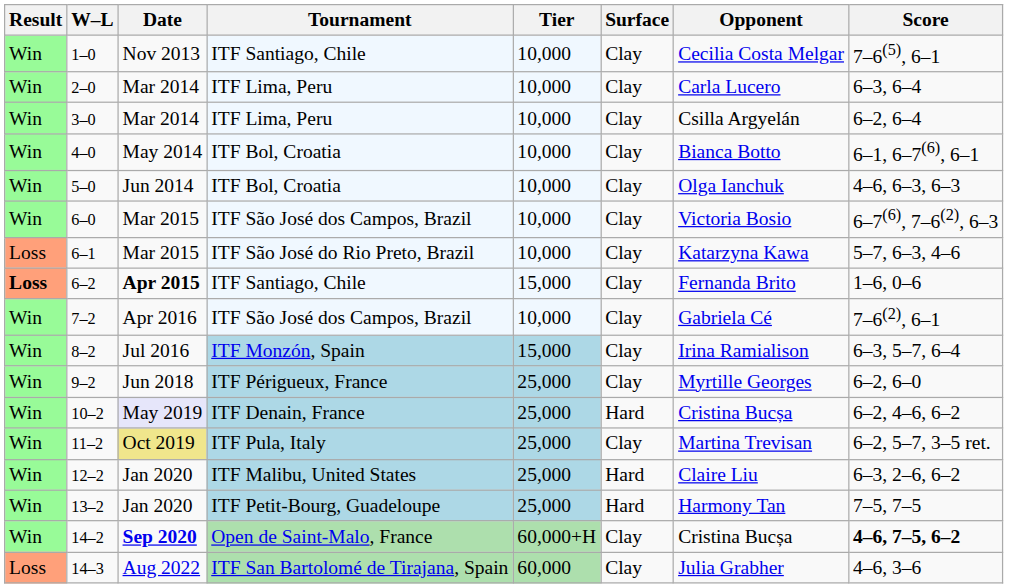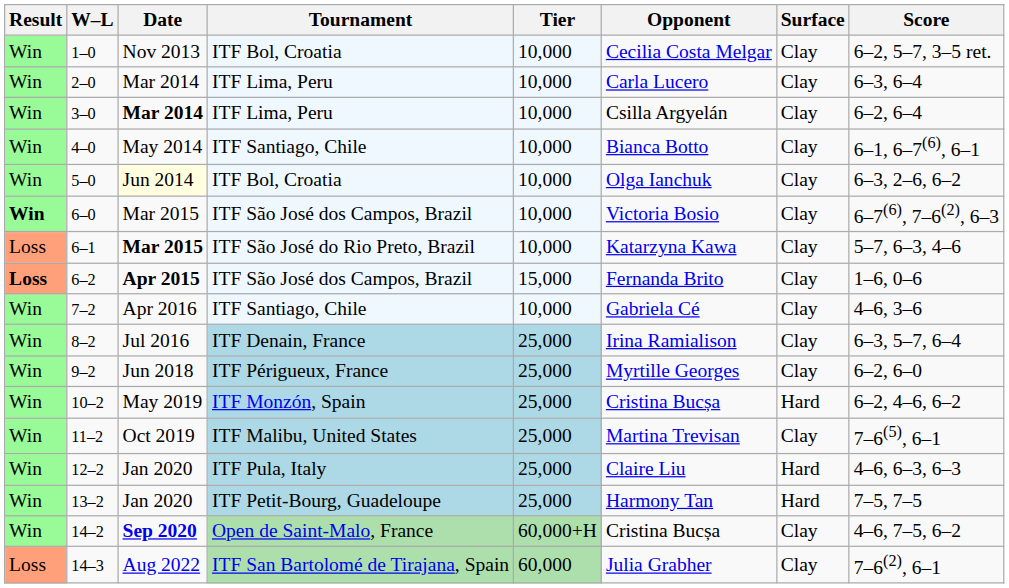columns swapped: Surface <-> Opponent
1–0 | Tournament: ITF Santiago, Chile -> ITF Bol, Croatia
1–0 | Score: 7–6(5), 6–1 -> 6–2, 5–7, 3–5 ret.
3–0 | Date: normal -> bold
4–0 | Tournament: ITF Bol, Croatia -> ITF Santiago, Chile
5–0 | Date: no background -> lightyellow background
5–0 | Score: 4–6, 6–3, 6–3 -> 6–3, 2–6, 6–2
6–0 | Result: normal -> bold
6–1 | Date: normal -> bold
6–2 | Tournament: ITF Santiago, Chile -> ITF São José dos Campos, Brazil
7–2 | Tournament: ITF São José dos Campos, Brazil -> ITF Santiago, Chile
7–2 | Score: 7–6(2), 6–1 -> 4–6, 3–6
8–2 | Tournament: ITF Monzón, Spain -> ITF Denain, France
8–2 | Tier: 15,000 -> 25,000
10–2 | Date: lavender background -> no background
10–2 | Tournament: ITF Denain, France -> ITF Monzón, Spain
11–2 | Date: khaki background -> no background
11–2 | Tournament: ITF Pula, Italy -> ITF Malibu, United States
11–2 | Score: 6–2, 5–7, 3–5 ret. -> 7–6(5), 6–1
12–2 | Tournament: ITF Malibu, United States -> ITF Pula, Italy
12–2 | Score: 6–3, 2–6, 6–2 -> 4–6, 6–3, 6–3
14–2 | Score: bold -> normal
14–3 | Score: 4–6, 3–6 -> 7–6(2), 6–1
